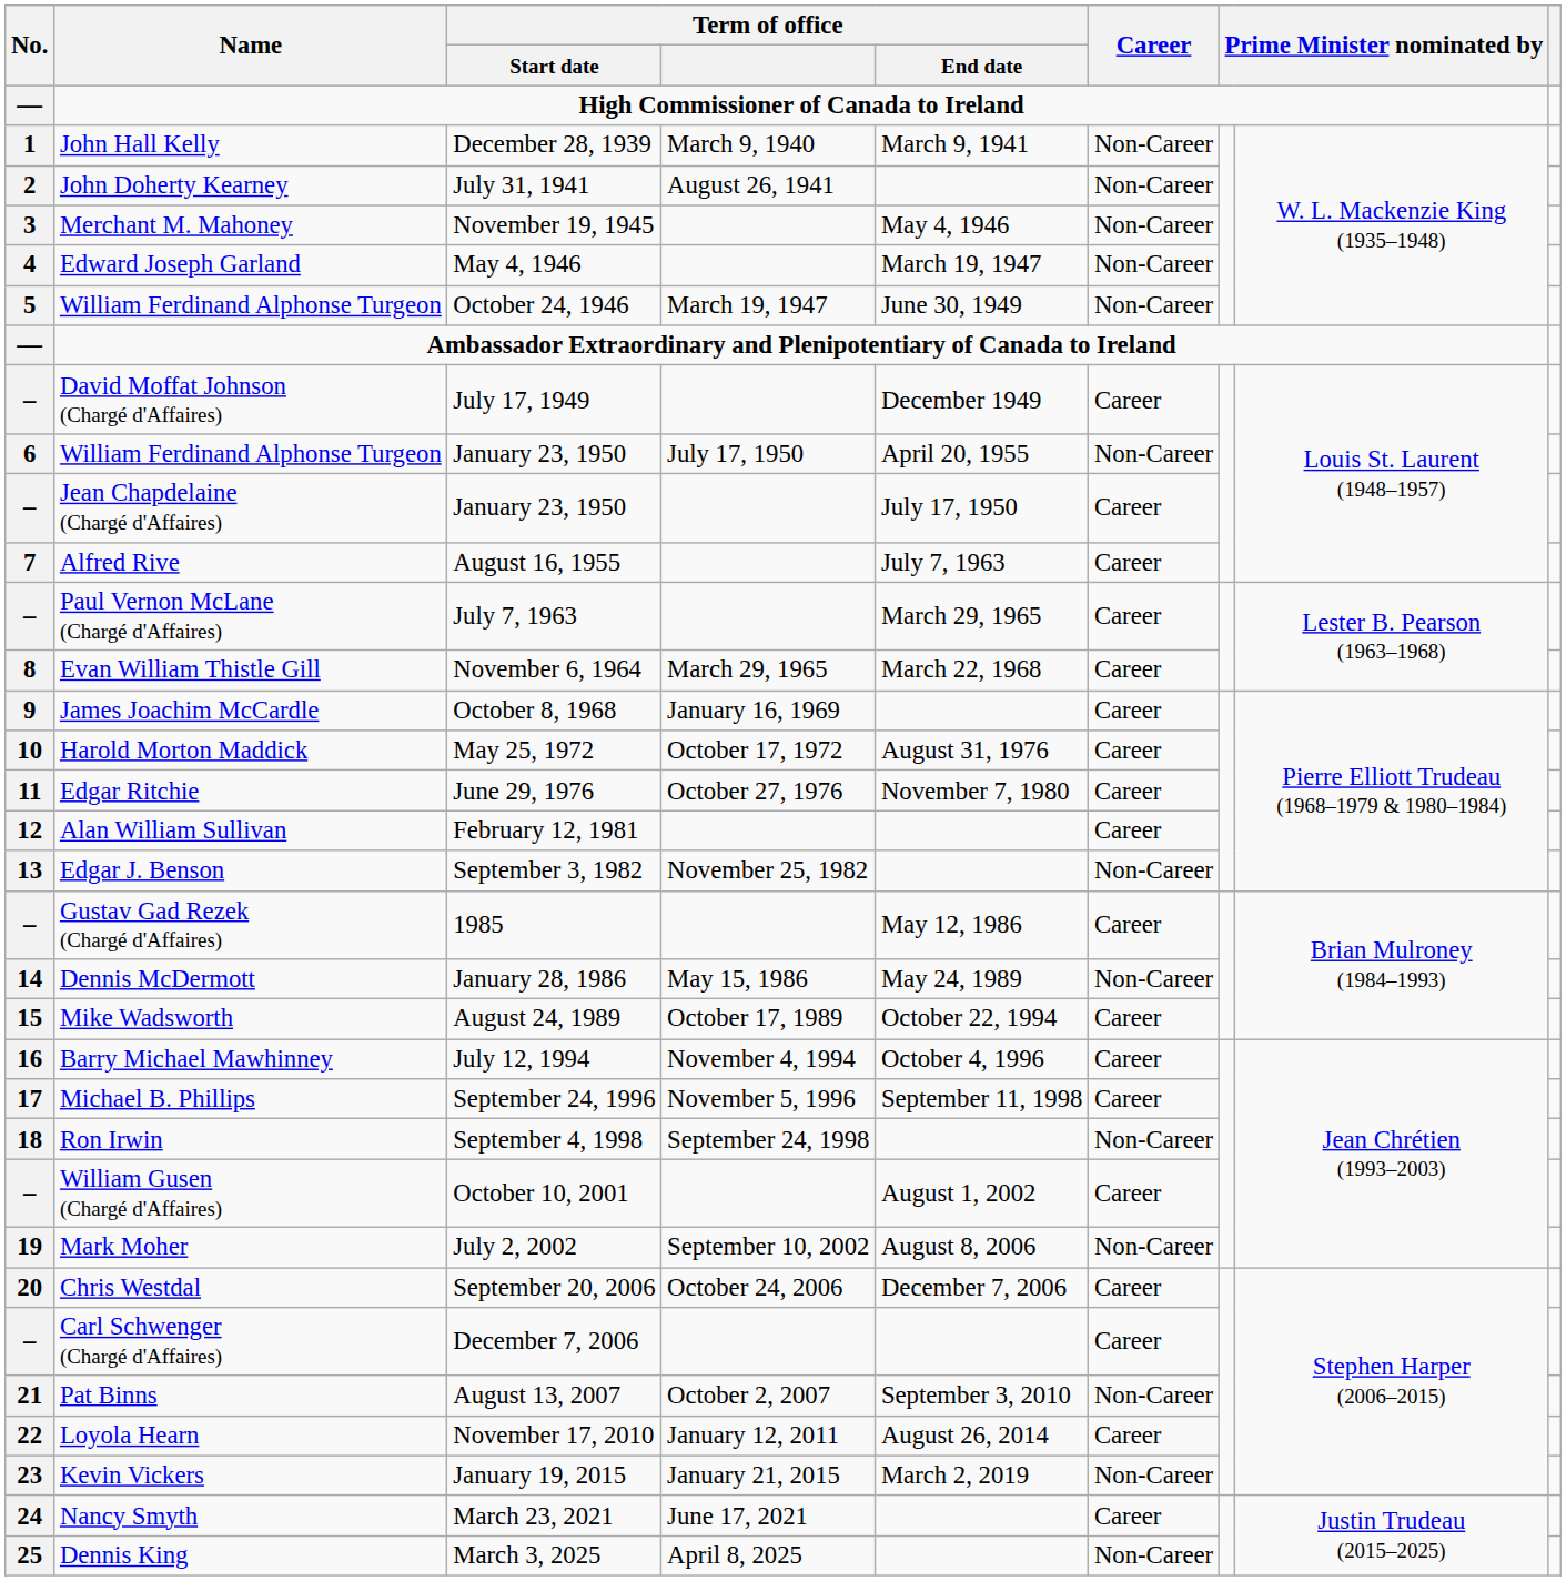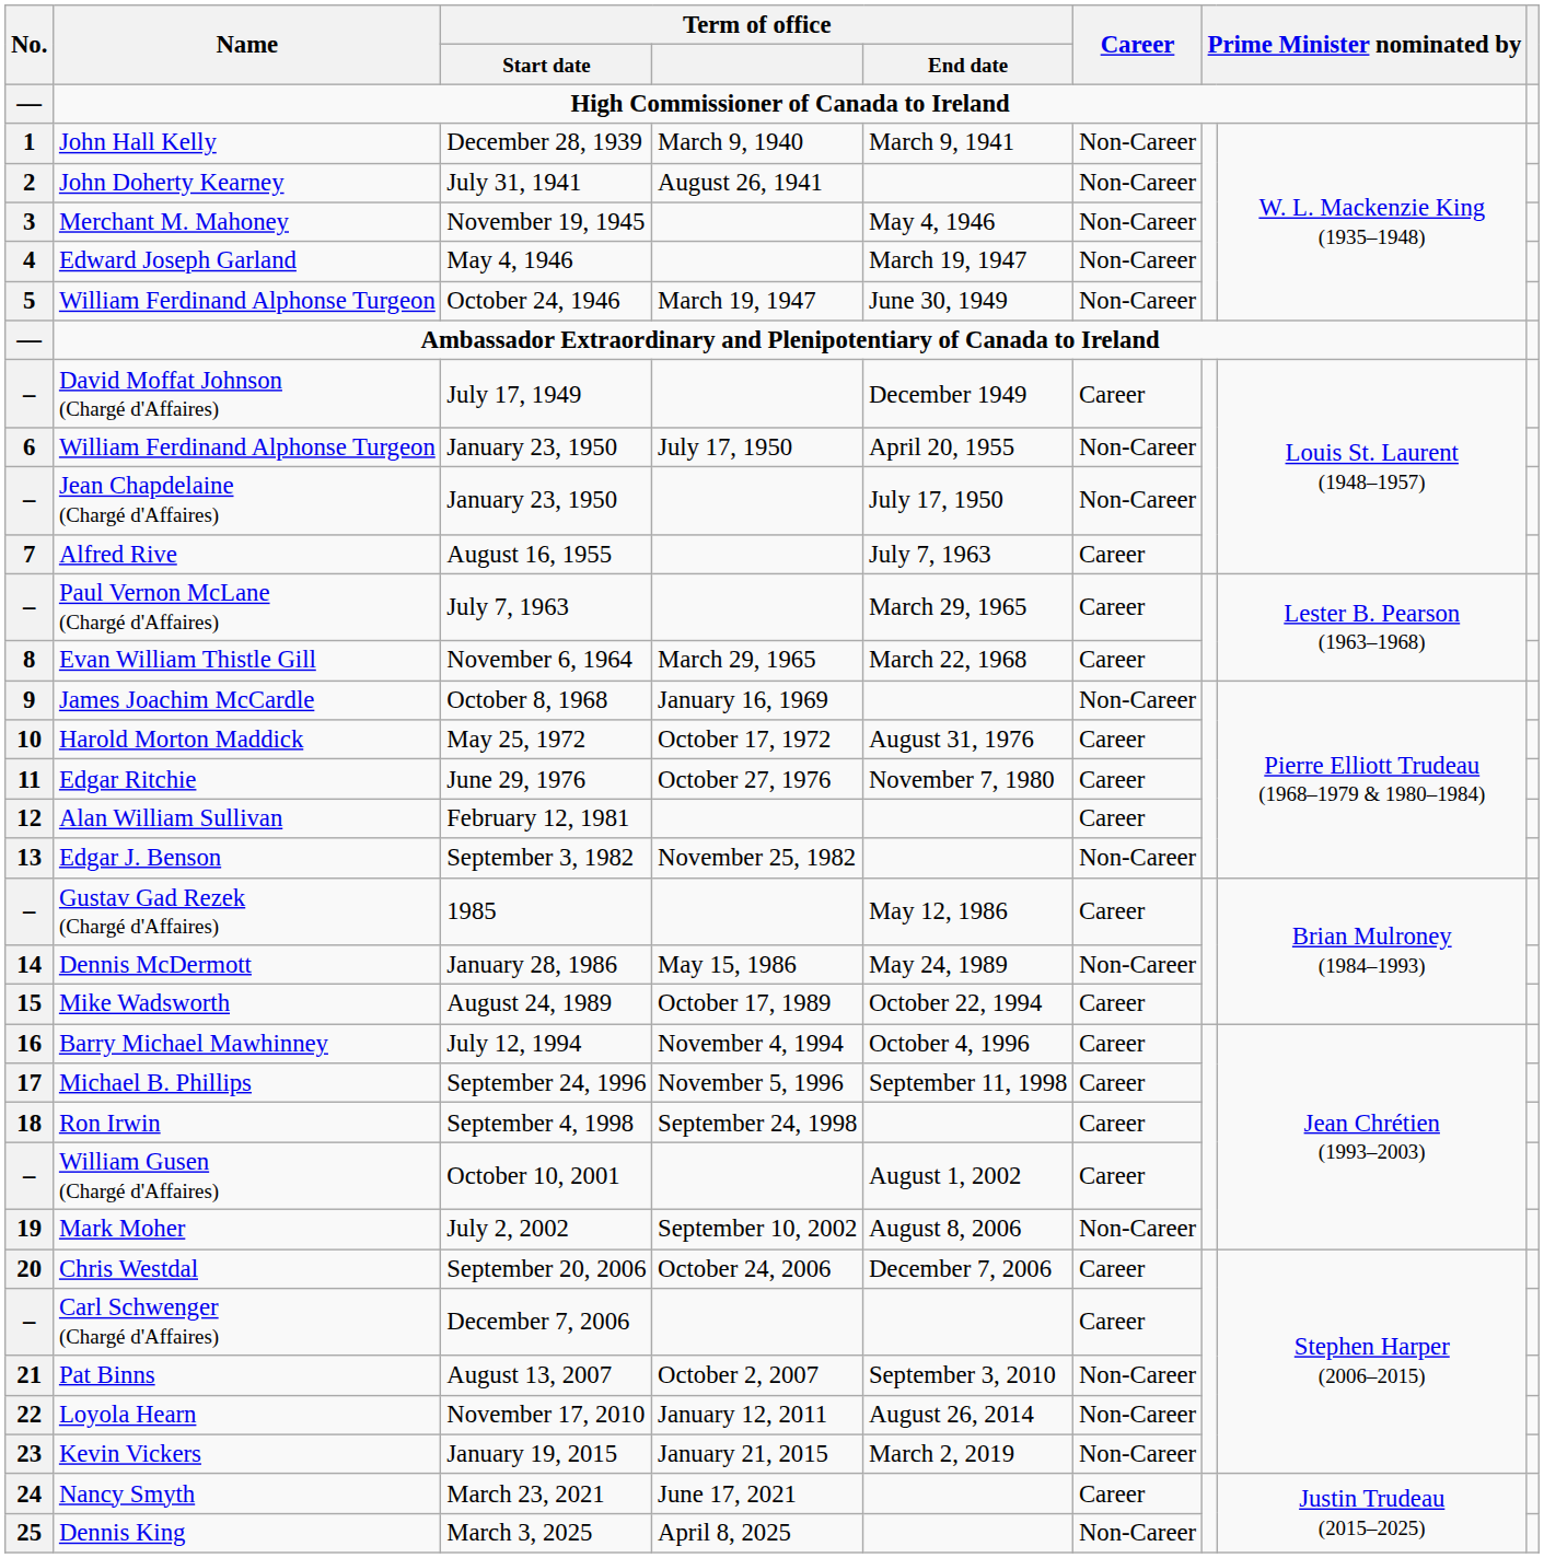Jean Chapdelaine (Chargé d'Affaires) | Career: Career -> Non-Career
James Joachim McCardle | Career: Career -> Non-Career
Ron Irwin | Career: Non-Career -> Career
Loyola Hearn | Career: Career -> Non-Career
